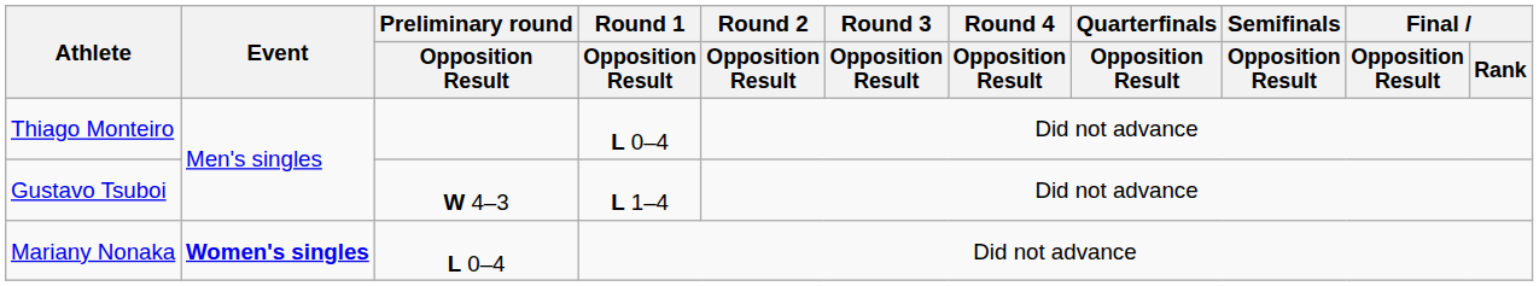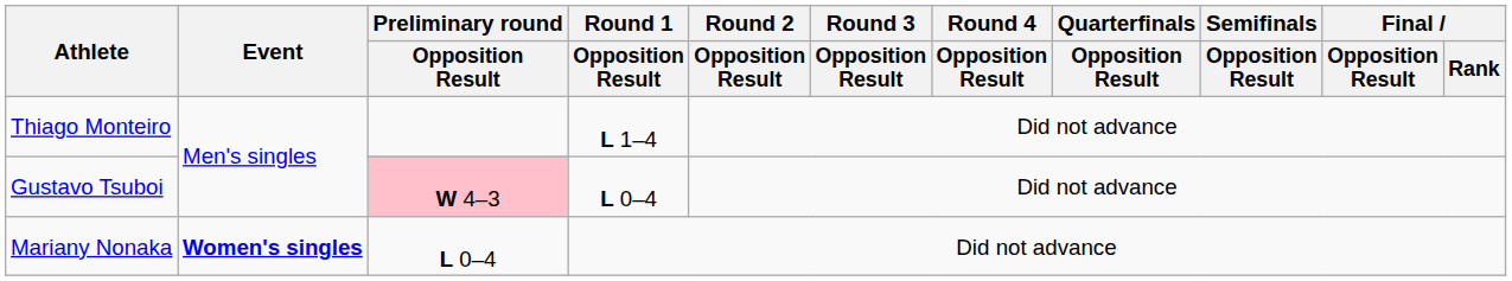Thiago Monteiro | Round 1 / Opposition Result: L 0–4 -> L 1–4
Gustavo Tsuboi | Preliminary round / Opposition Result: no background -> pink background
Gustavo Tsuboi | Round 1 / Opposition Result: L 1–4 -> L 0–4
